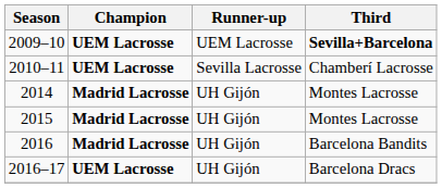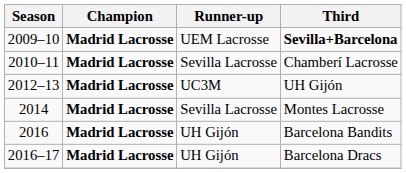2009–10 | Champion: UEM Lacrosse -> Madrid Lacrosse
2010–11 | Champion: UEM Lacrosse -> Madrid Lacrosse
+ row: 2012–13 | Madrid Lacrosse | UC3M | UH Gijón
2014 | Runner-up: UH Gijón -> Sevilla Lacrosse
- row: 2015 | Madrid Lacrosse | UH Gijón | Montes Lacrosse
2016–17 | Champion: UEM Lacrosse -> Madrid Lacrosse
